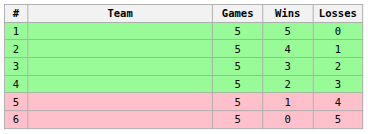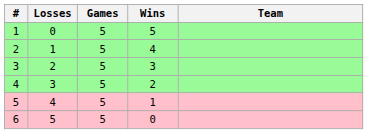columns swapped: Team <-> Losses
